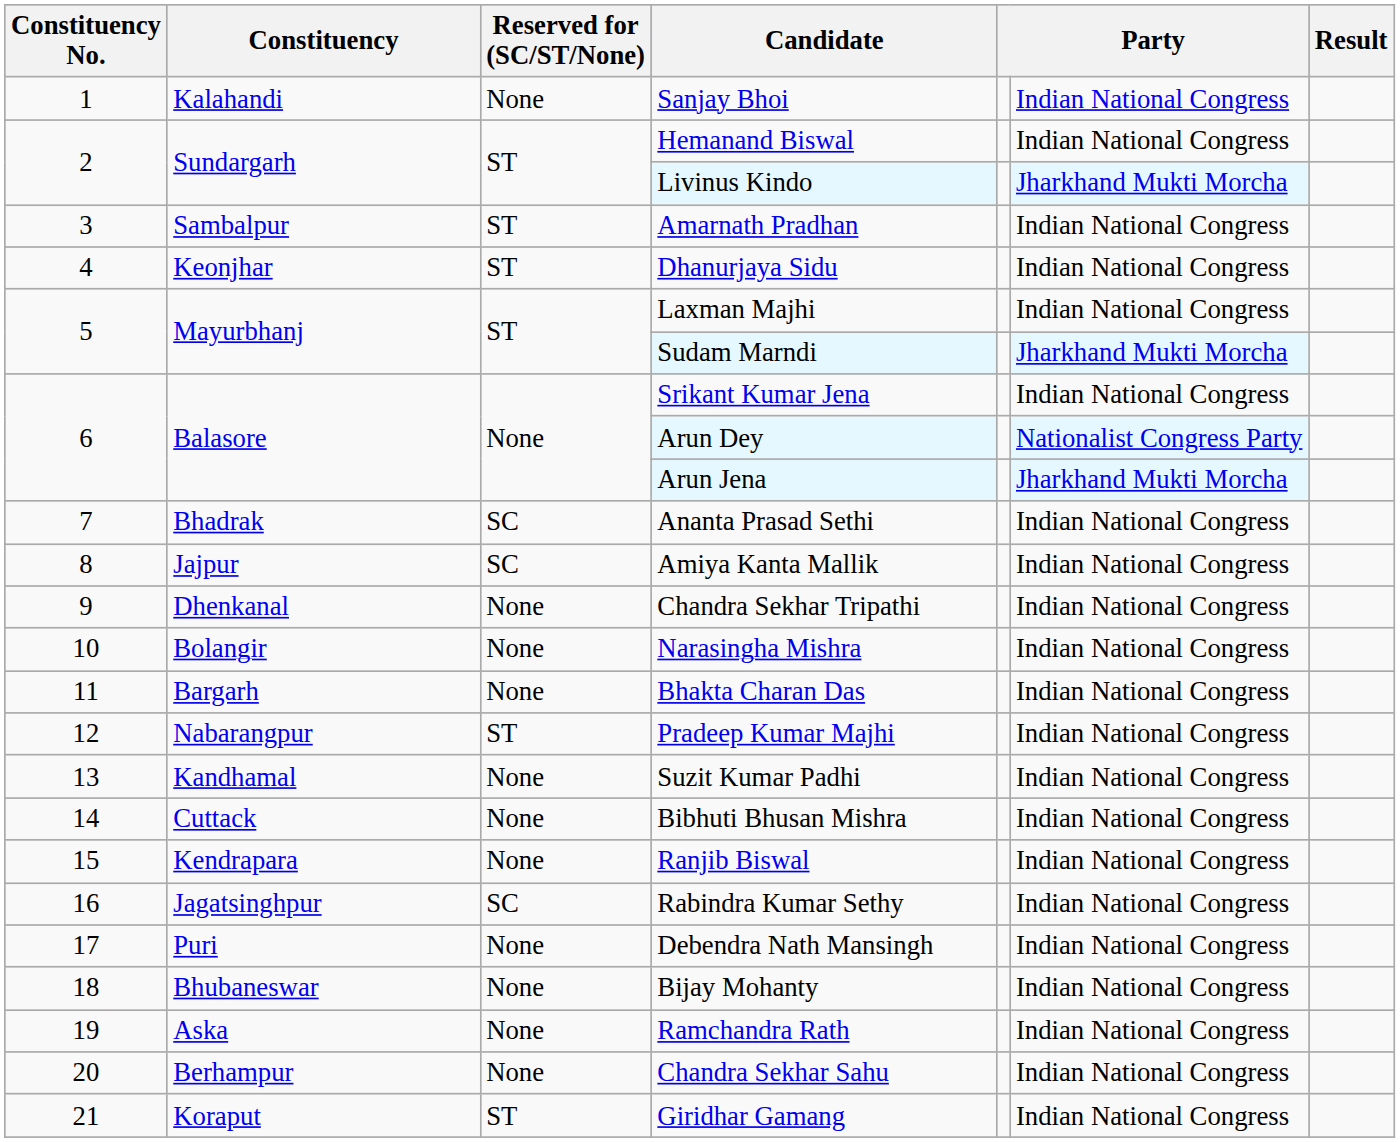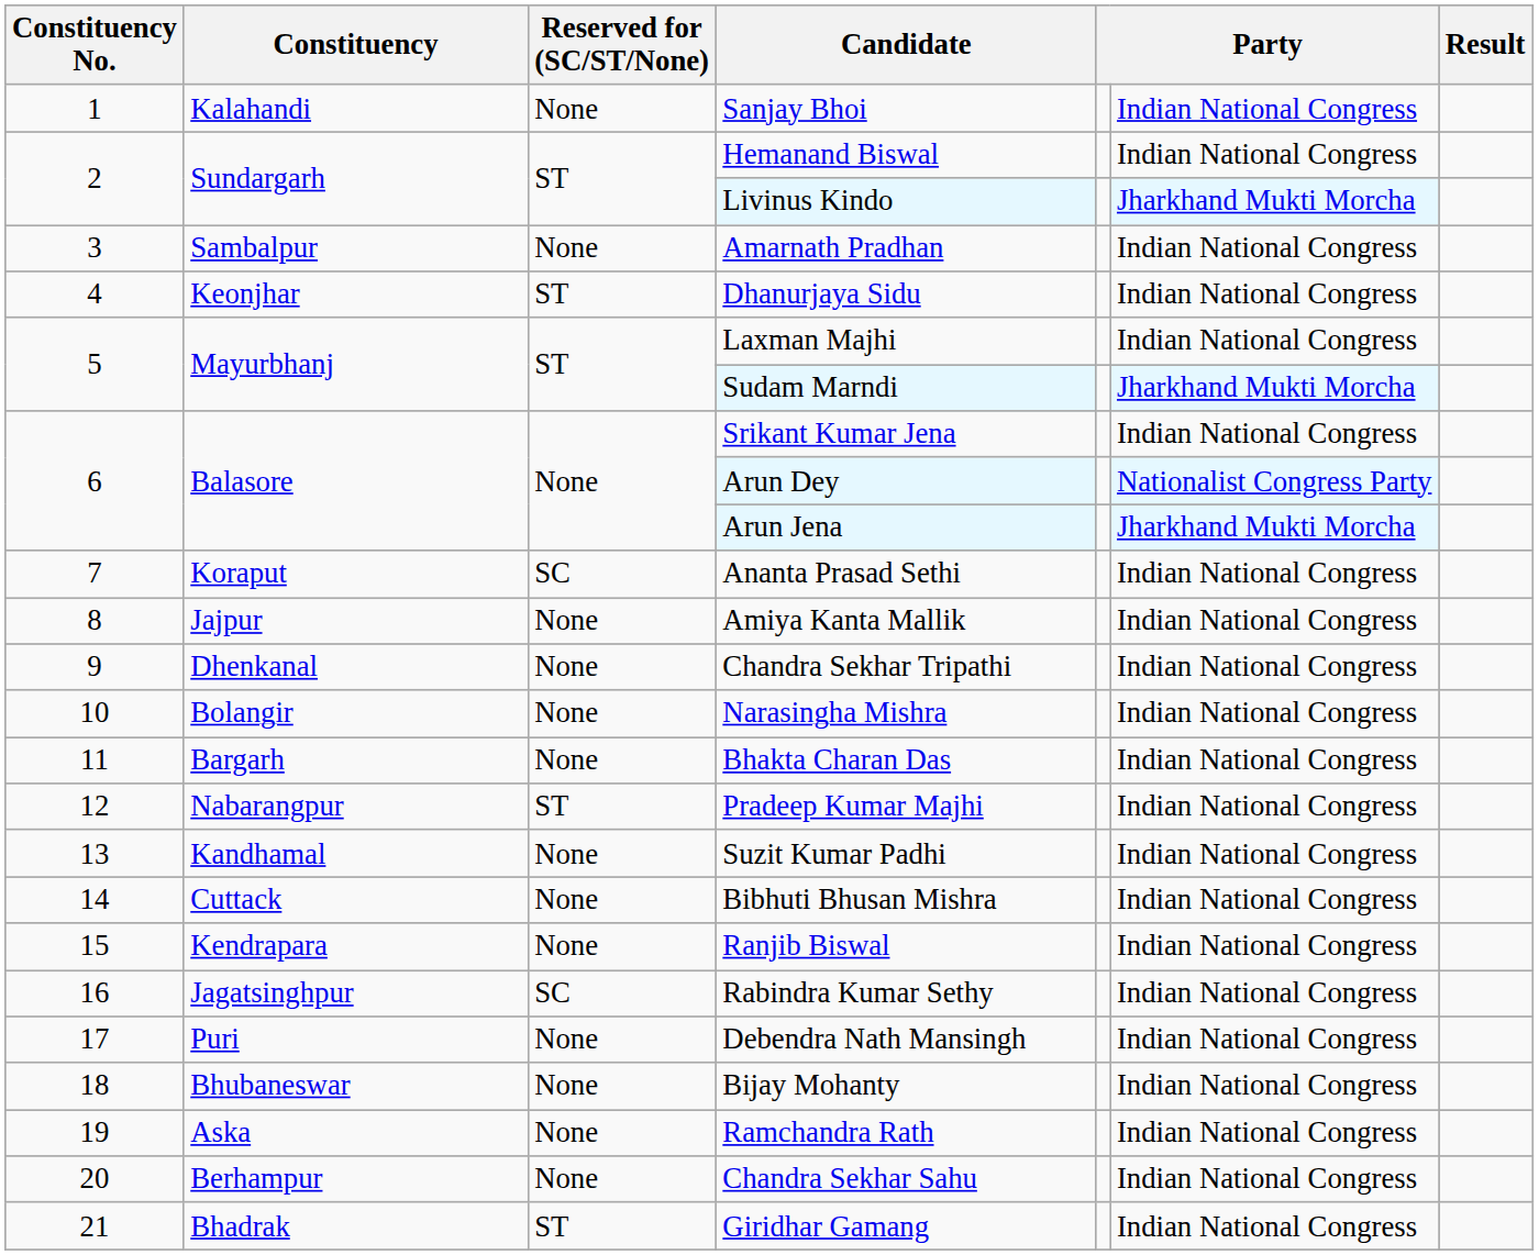Amarnath Pradhan | Reserved for (SC/ST/None): ST -> None
Ananta Prasad Sethi | Constituency: Bhadrak -> Koraput
Amiya Kanta Mallik | Reserved for (SC/ST/None): SC -> None
Giridhar Gamang | Constituency: Koraput -> Bhadrak
